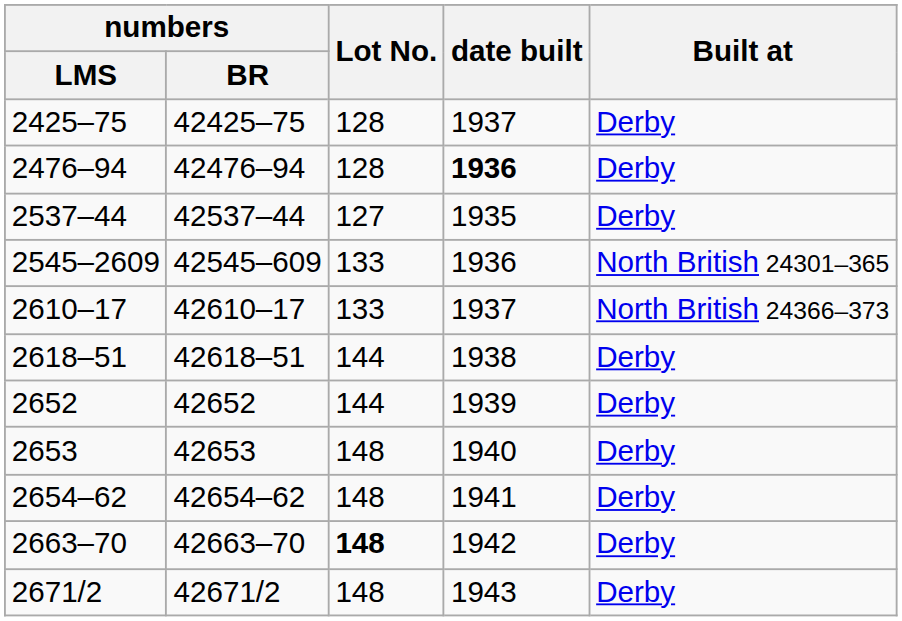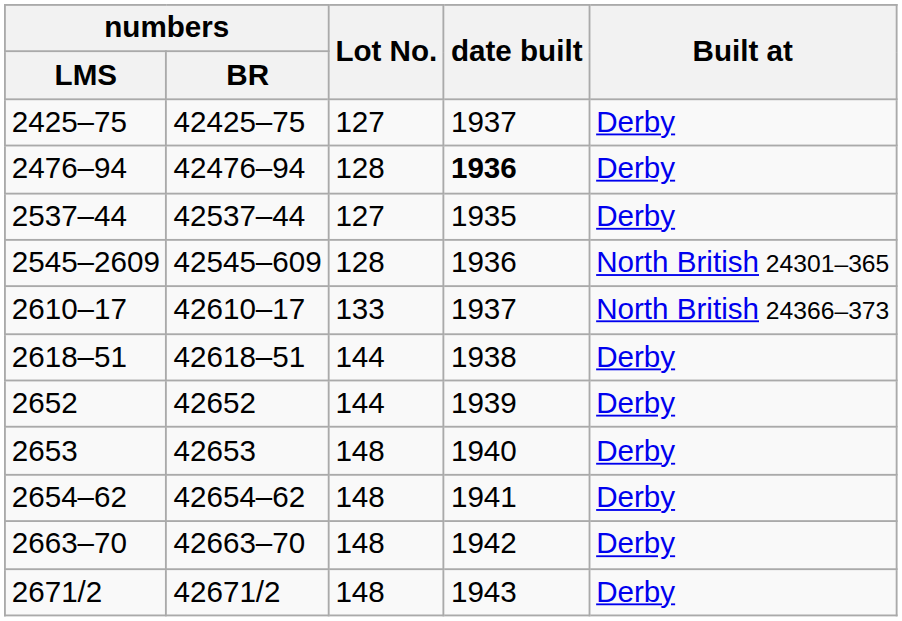2425–75 | Lot No.: 128 -> 127
2545–2609 | Lot No.: 133 -> 128
2663–70 | Lot No.: bold -> normal
